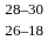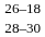rows swapped: 28–30 <-> 26–18
